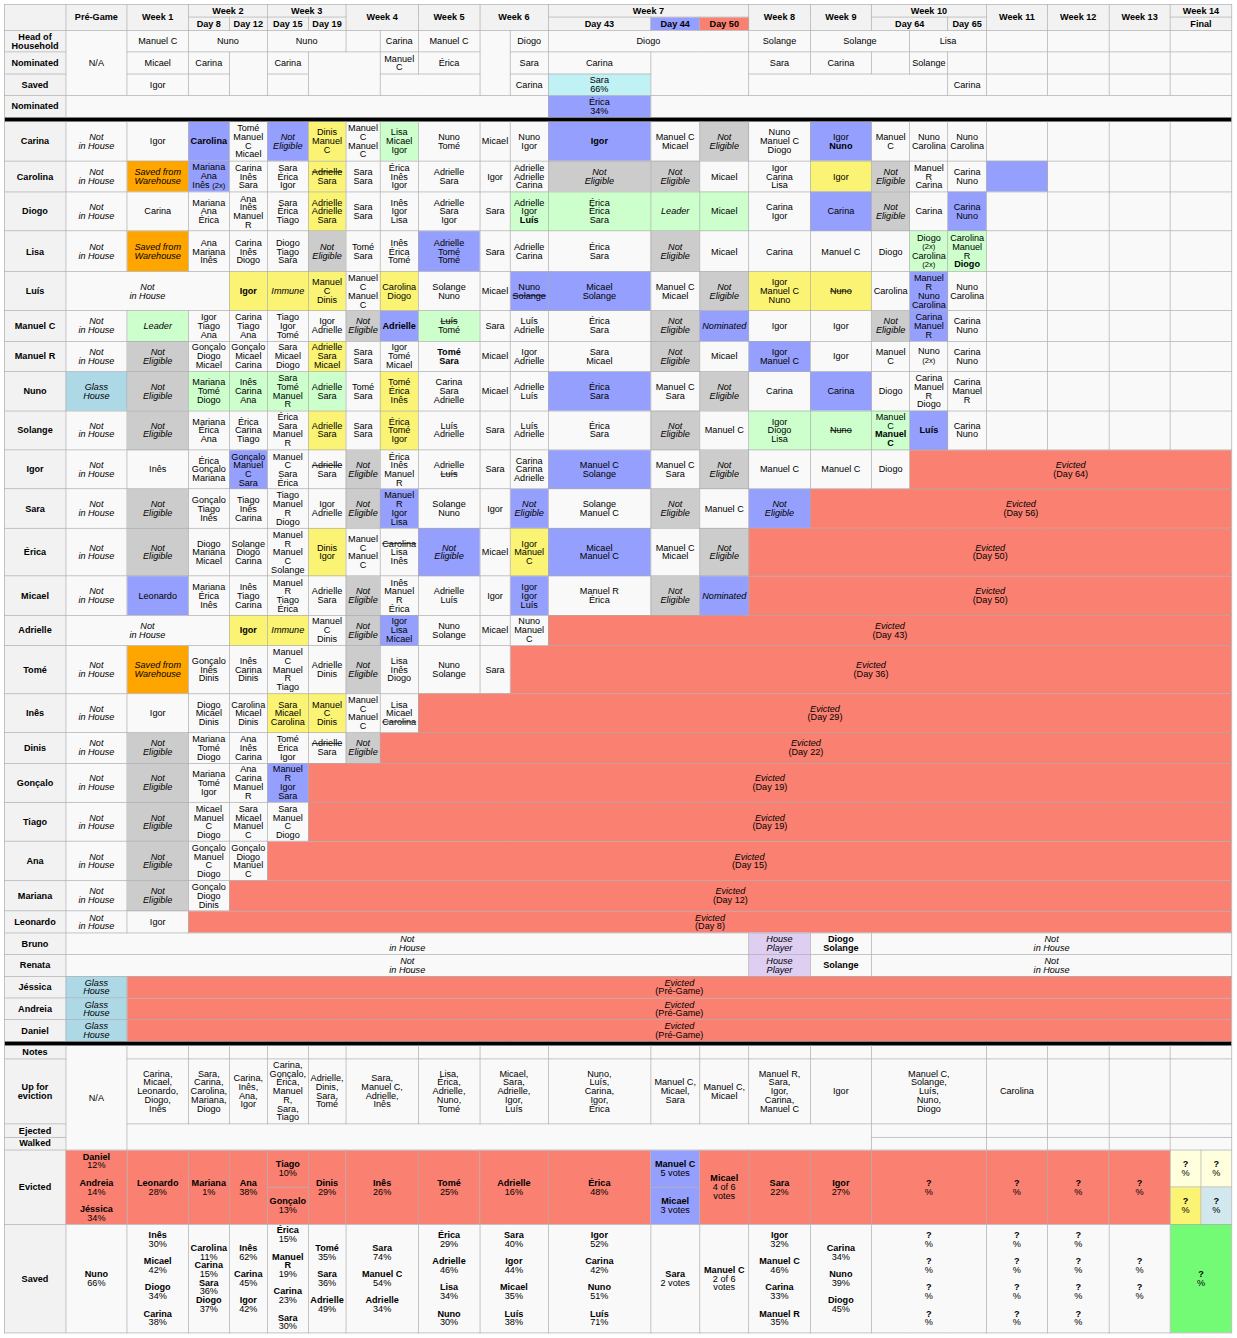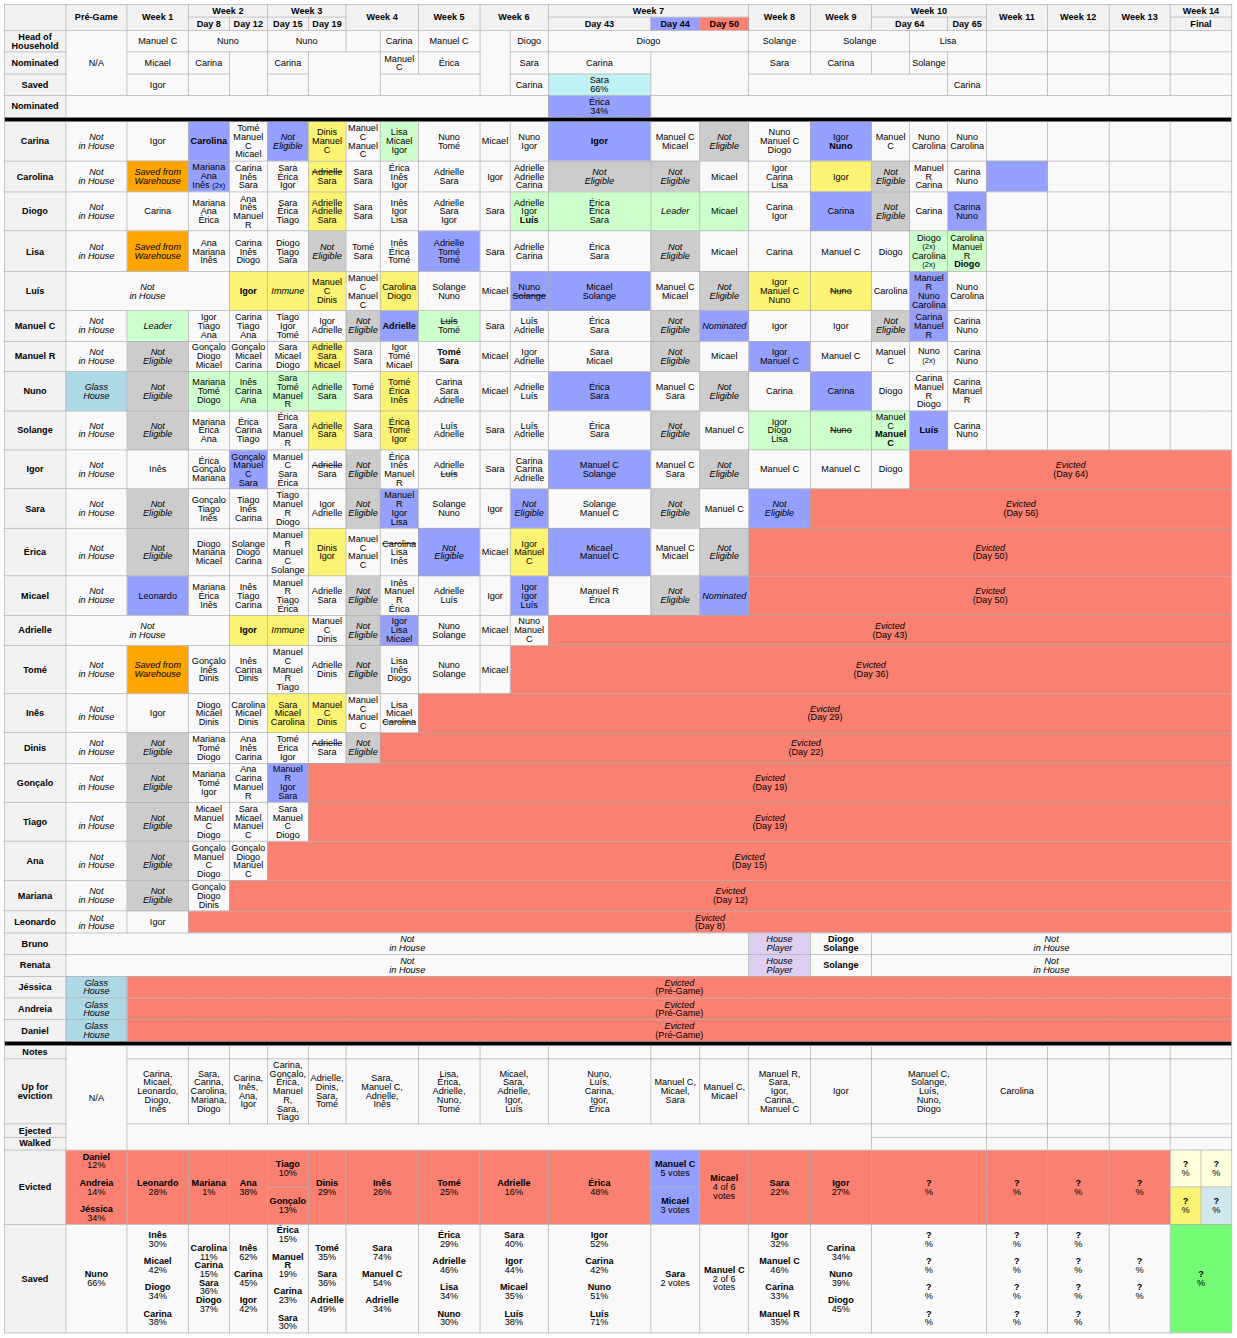Manuel R | Week 9: Igor -> Manuel C
Tomé | column 11: Sara -> Micael
